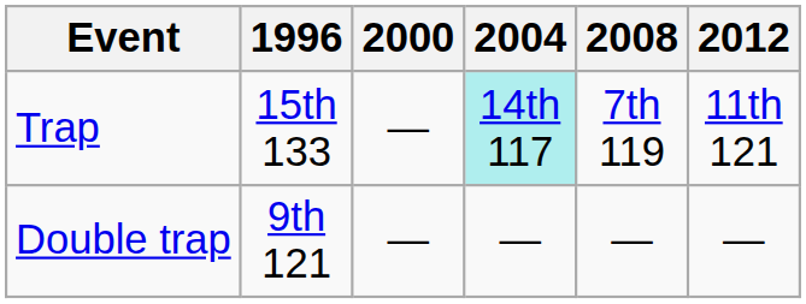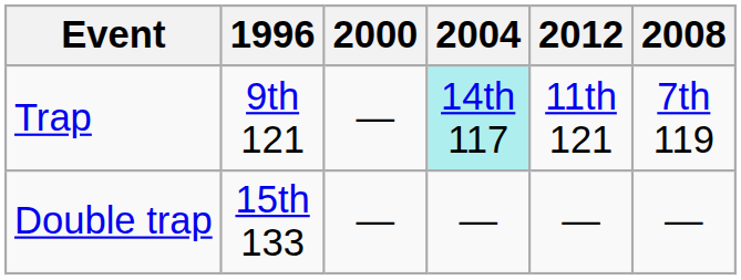columns swapped: 2008 <-> 2012
Trap | 1996: 15th 133 -> 9th 121
Double trap | 1996: 9th 121 -> 15th 133
